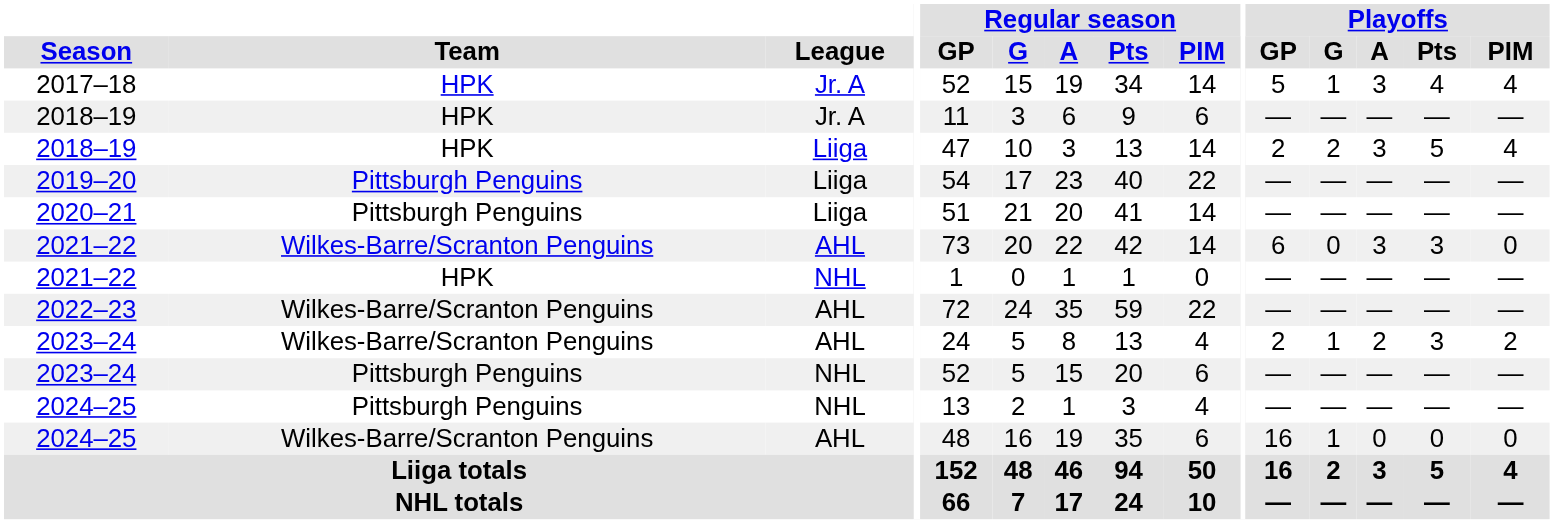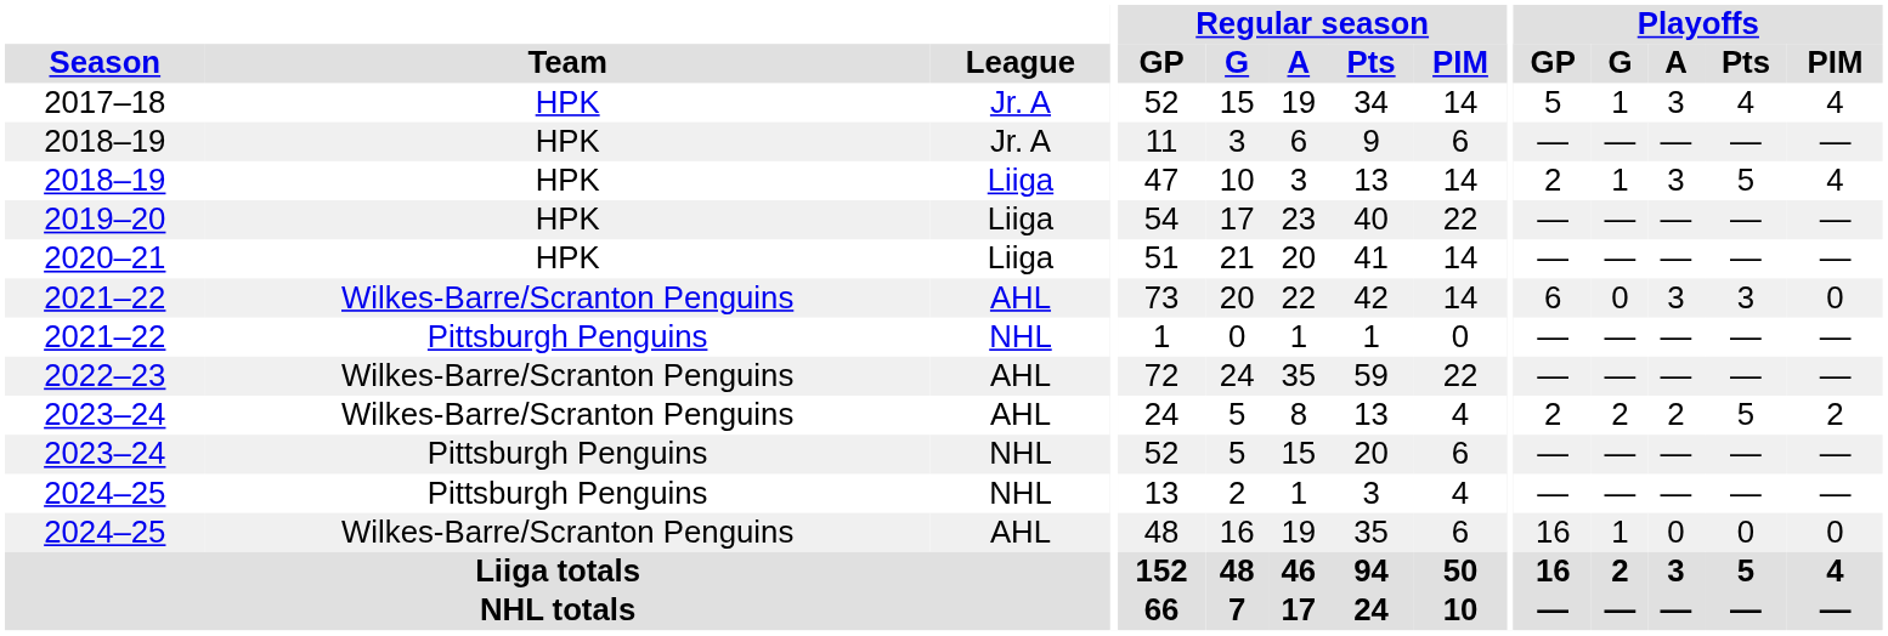2018–19 / Liiga | Playoffs / G: 2 -> 1
2019–20 | Team: Pittsburgh Penguins -> HPK
2020–21 | Team: Pittsburgh Penguins -> HPK
2021–22 / NHL | Team: HPK -> Pittsburgh Penguins
2023–24 / AHL | Playoffs / G: 1 -> 2
2023–24 / AHL | Playoffs / Pts: 3 -> 5
